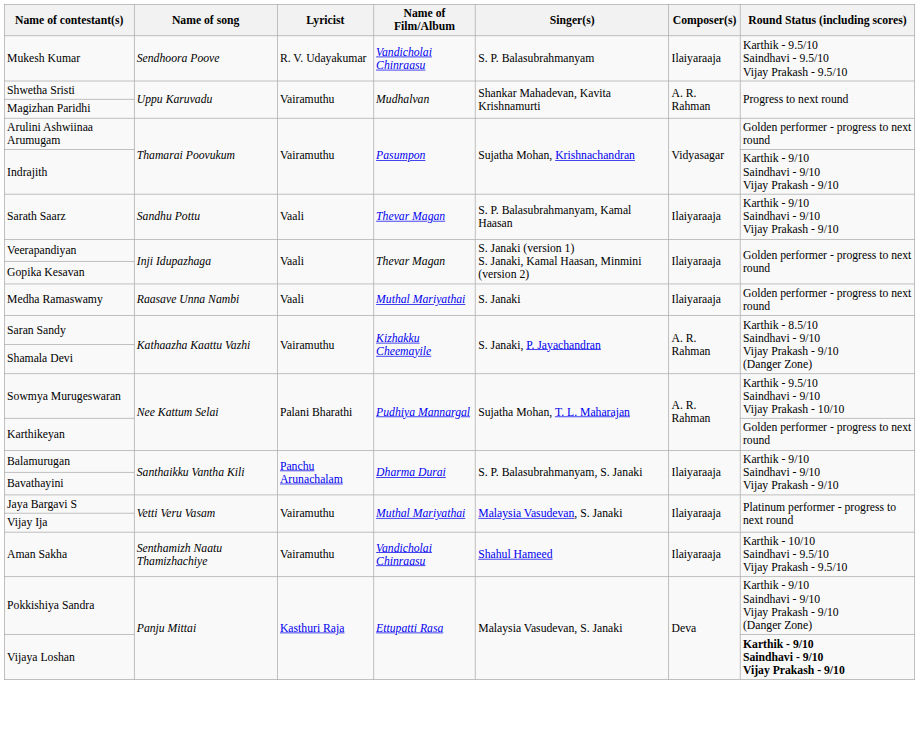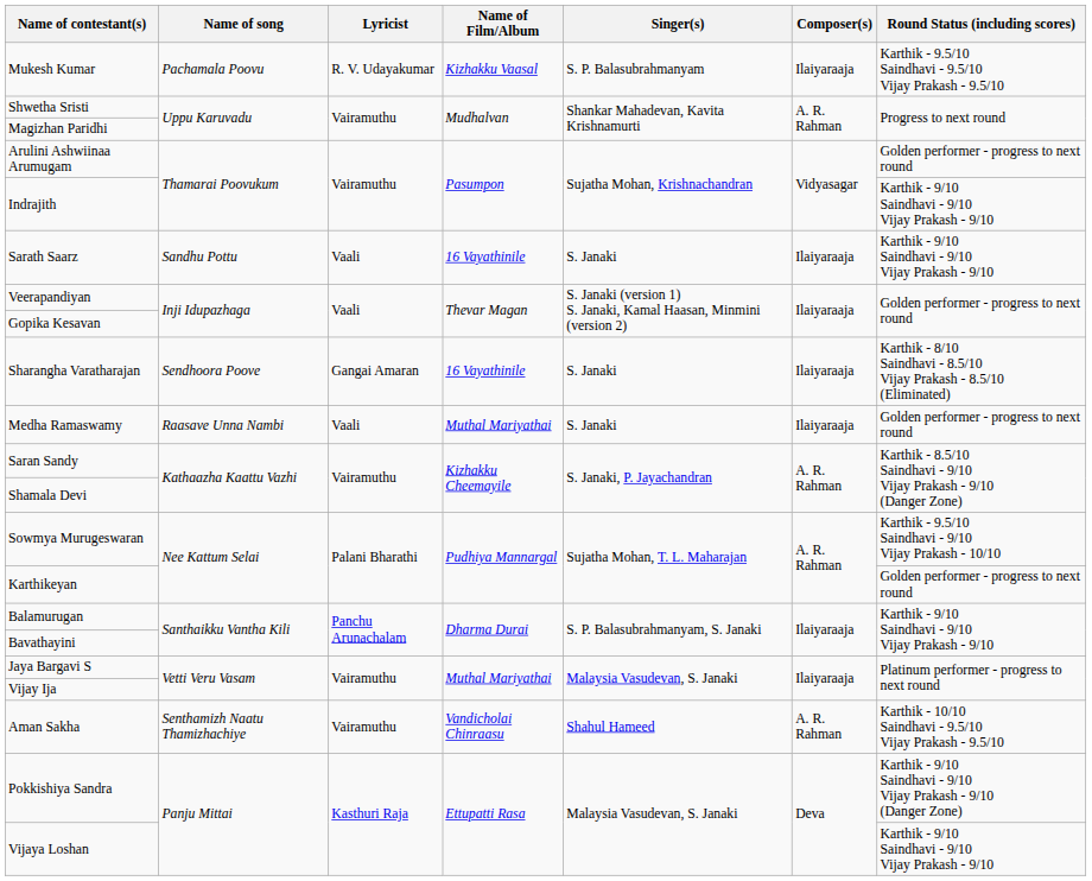Mukesh Kumar | Name of song: Sendhoora Poove -> Pachamala Poovu
Mukesh Kumar | Name of Film/Album: Vandicholai Chinraasu -> Kizhakku Vaasal
Sarath Saarz | Name of Film/Album: Thevar Magan -> 16 Vayathinile
Sarath Saarz | Singer(s): S. P. Balasubrahmanyam, Kamal Haasan -> S. Janaki
+ row: Sharangha Varatharajan | Sendhoora Poove | Gangai Amaran | 16 Vayathinile | S. Janaki | Ilaiyaraaja | Karthik - 8/10 Saindhavi - 8.5/10 Vijay Prakash - 8.5/10 (Eliminated)
Aman Sakha | Composer(s): Ilaiyaraaja -> A. R. Rahman
Vijaya Loshan | Round Status (including scores): bold -> normal
